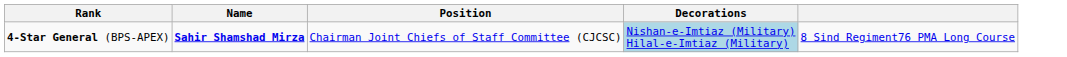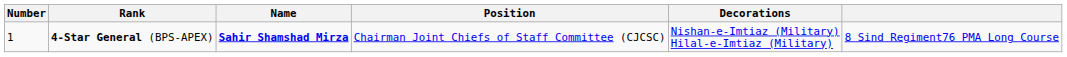+ column: Number | 1
4-Star General (BPS-APEX) | Decorations: lightblue background -> no background
